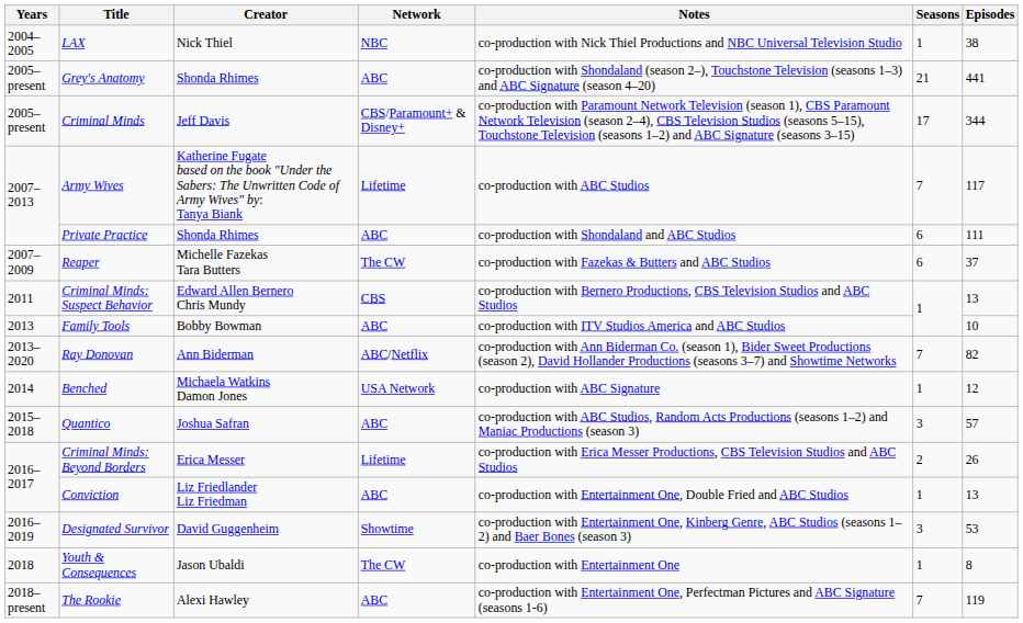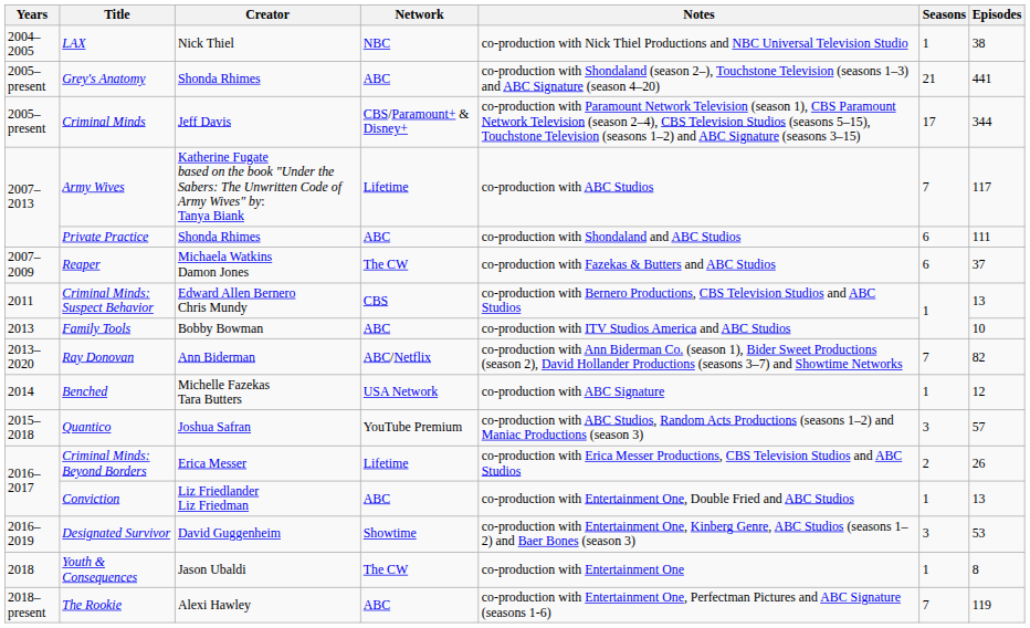Reaper | Creator: Michelle Fazekas Tara Butters -> Michaela Watkins Damon Jones
Benched | Creator: Michaela Watkins Damon Jones -> Michelle Fazekas Tara Butters
Quantico | Network: ABC -> YouTube Premium
